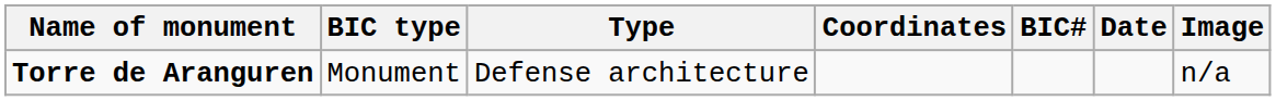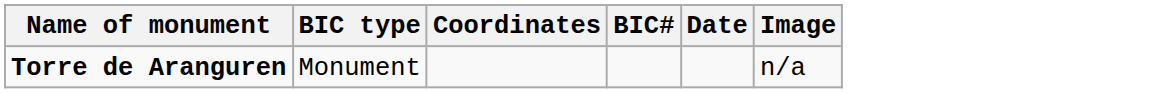- column: Type | Defense architecture
